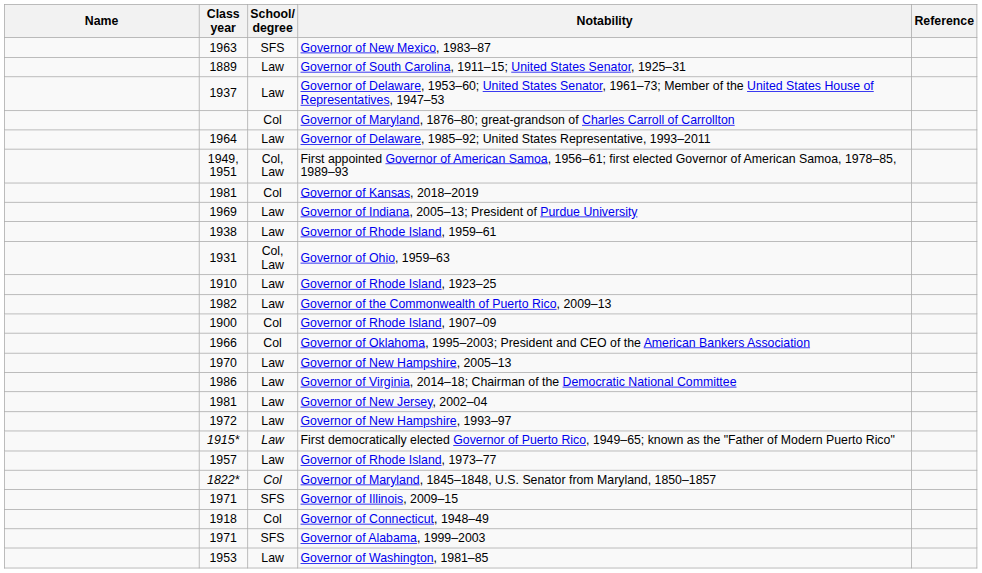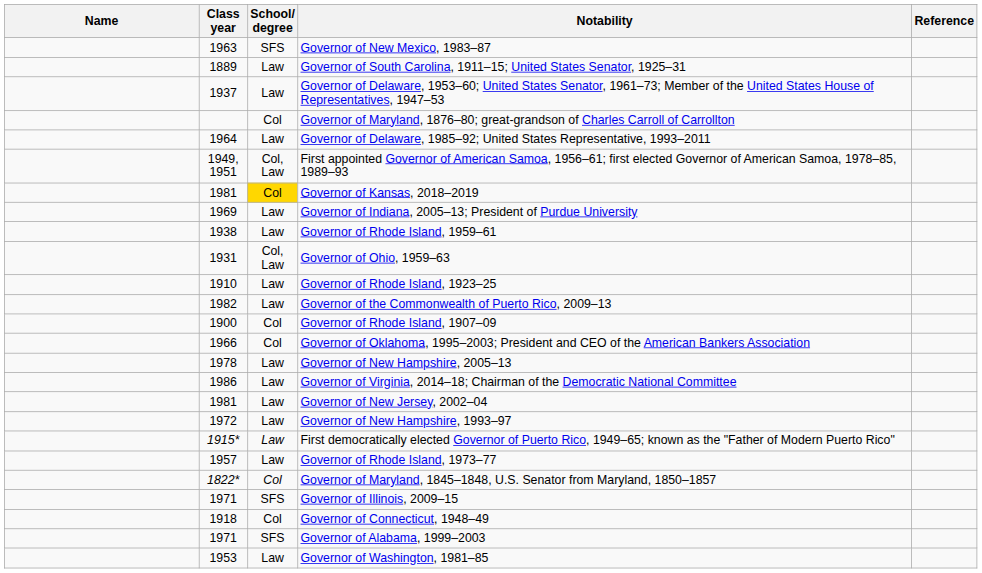Governor of Kansas, 2018–2019 | School/ degree: no background -> gold background
Governor of New Hampshire, 2005–13 | Class year: 1970 -> 1978
